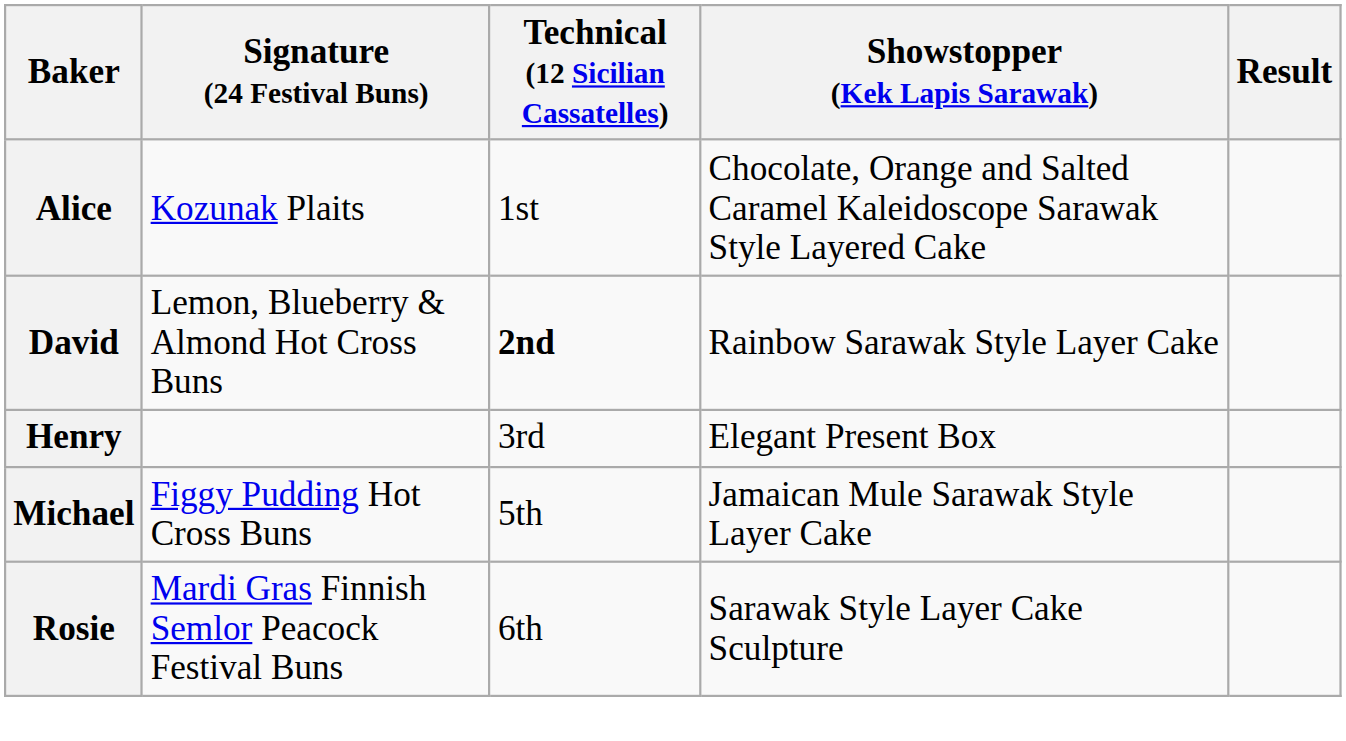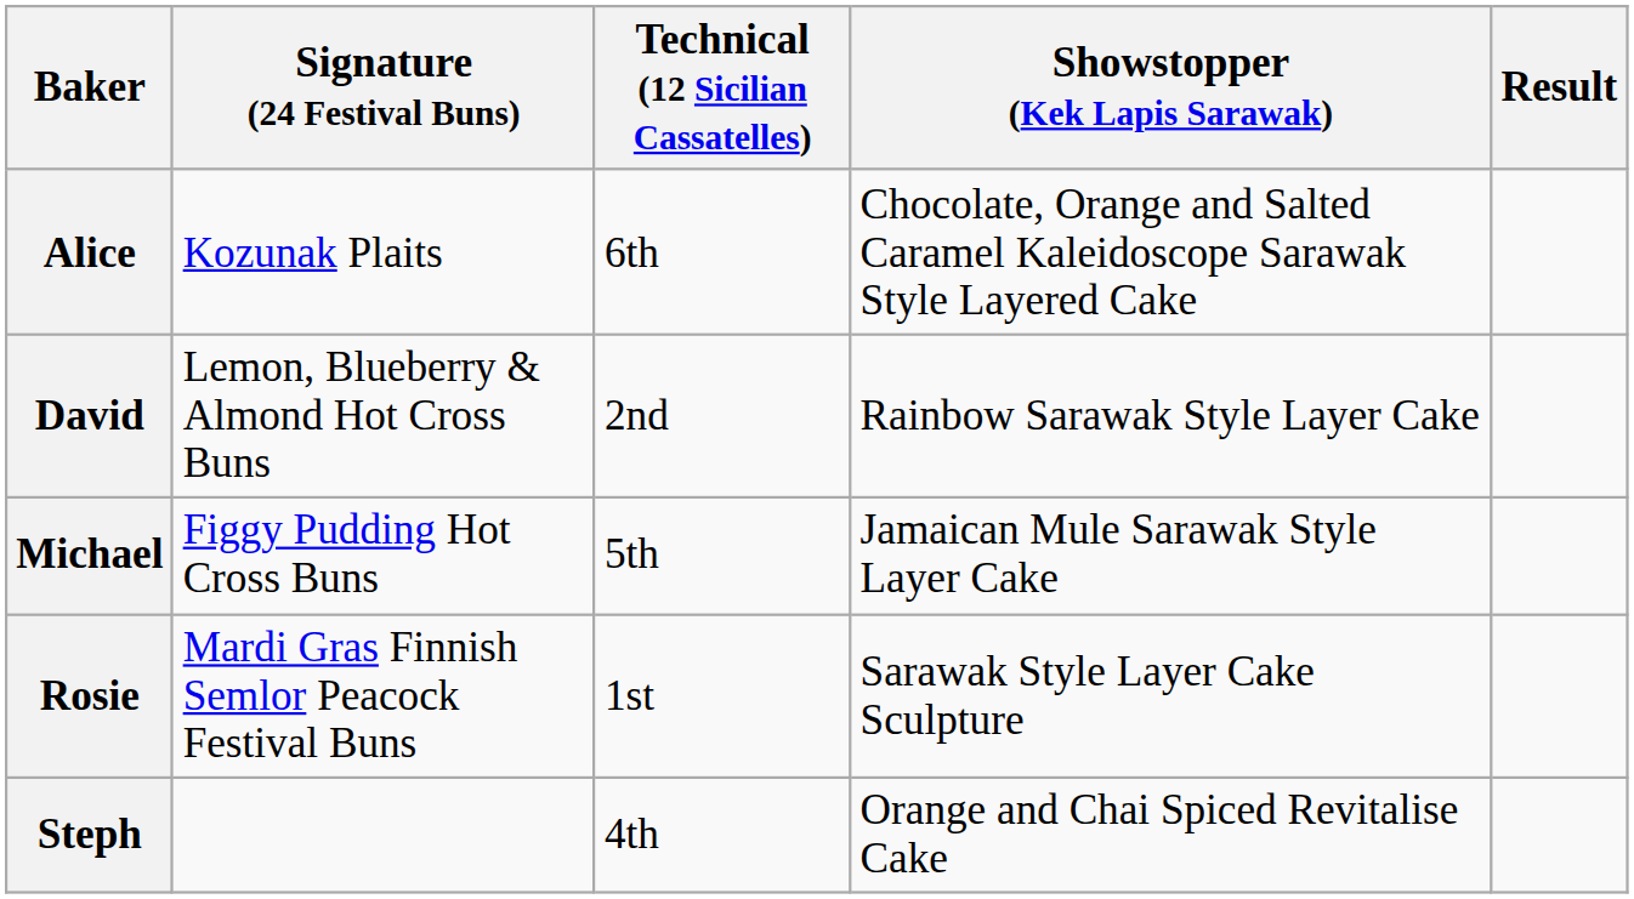Alice | Technical (12 Sicilian Cassatelles): 1st -> 6th
David | Technical (12 Sicilian Cassatelles): bold -> normal
- row: Henry | 3rd | Elegant Present Box
Rosie | Technical (12 Sicilian Cassatelles): 6th -> 1st
+ row: Steph | 4th | Orange and Chai Spiced Revitalise Cake
